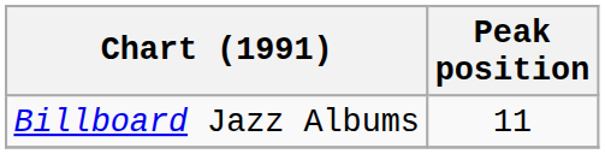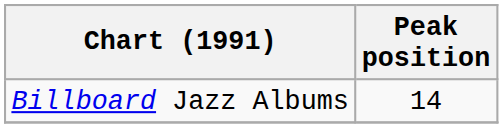Billboard Jazz Albums | Peak position: 11 -> 14
